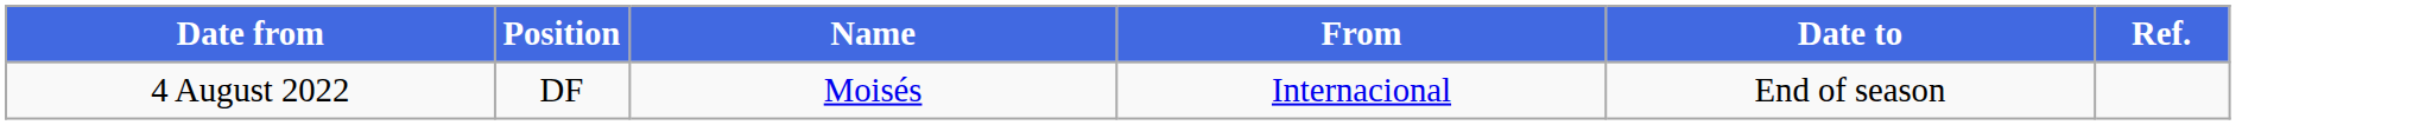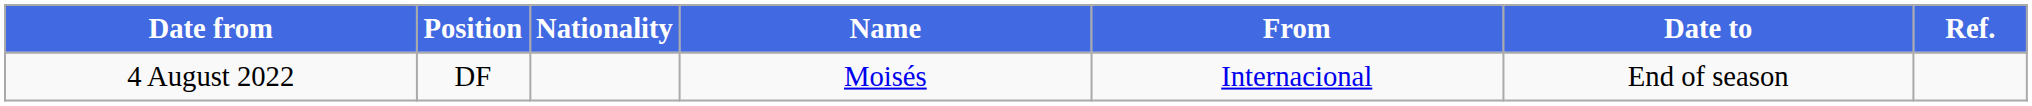+ column: Nationality
